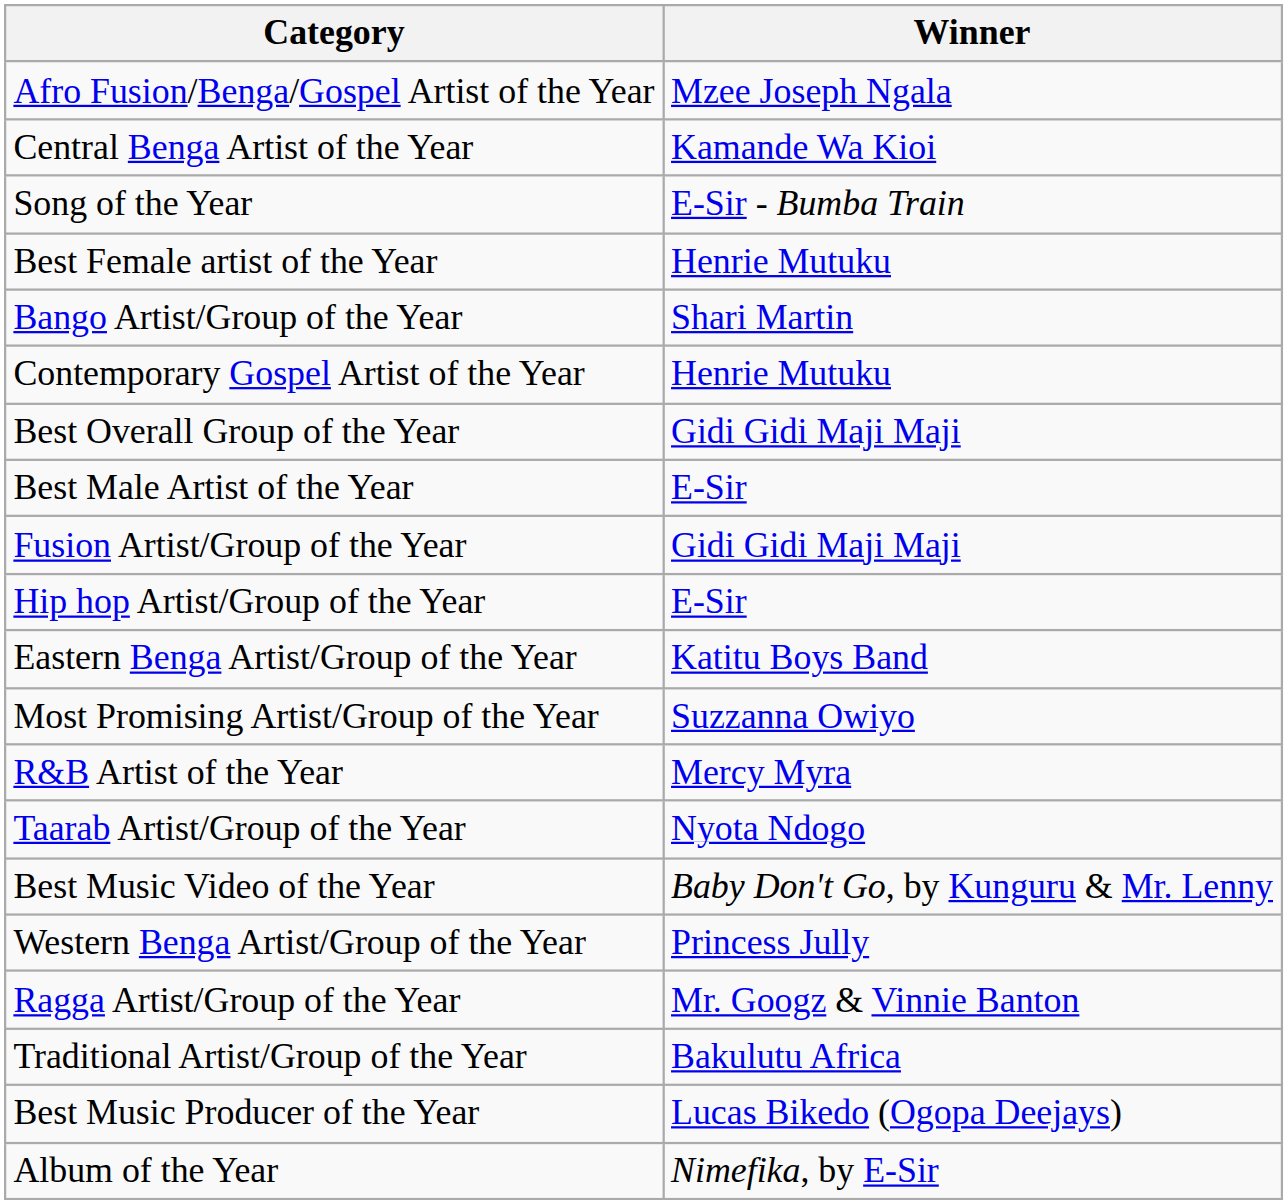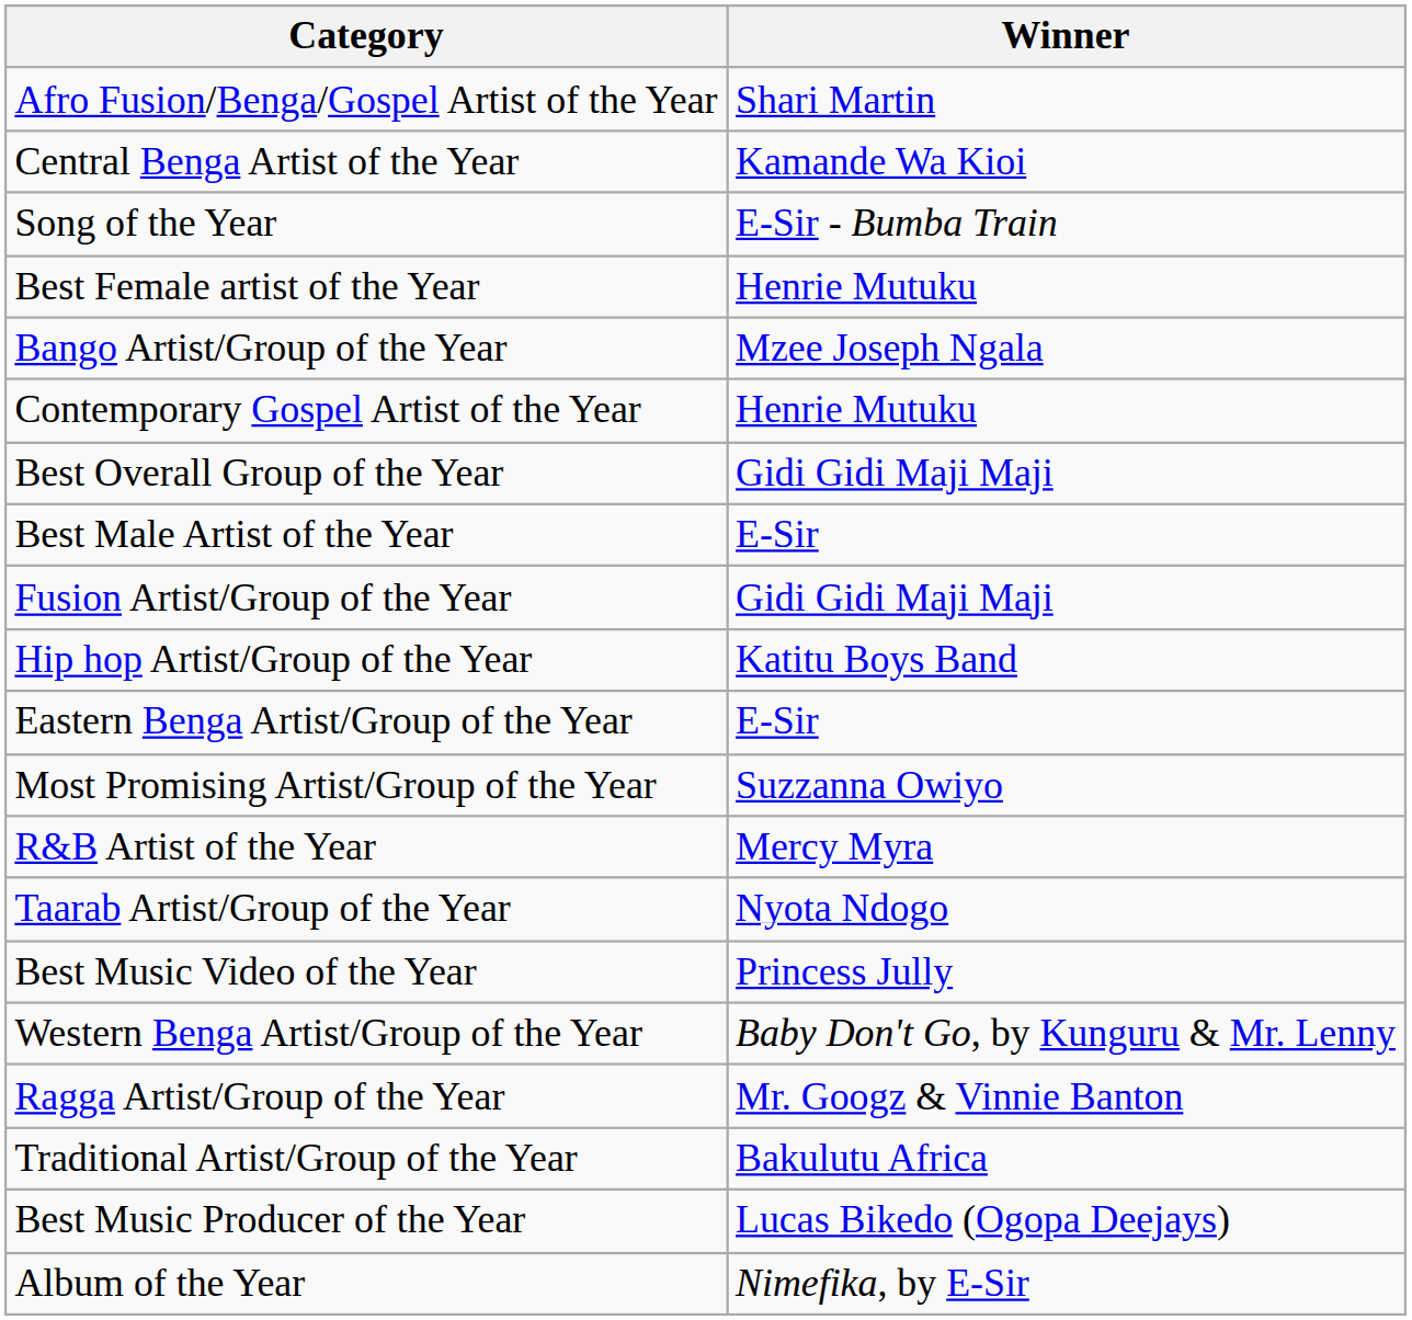Afro Fusion/Benga/Gospel Artist of the Year | Winner: Mzee Joseph Ngala -> Shari Martin
Bango Artist/Group of the Year | Winner: Shari Martin -> Mzee Joseph Ngala
Hip hop Artist/Group of the Year | Winner: E-Sir -> Katitu Boys Band
Eastern Benga Artist/Group of the Year | Winner: Katitu Boys Band -> E-Sir
Best Music Video of the Year | Winner: Baby Don't Go, by Kunguru & Mr. Lenny -> Princess Jully
Western Benga Artist/Group of the Year | Winner: Princess Jully -> Baby Don't Go, by Kunguru & Mr. Lenny
